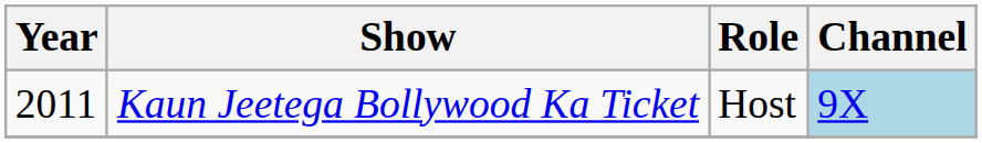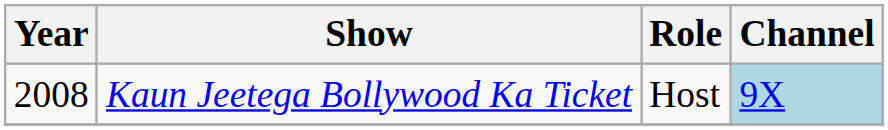Kaun Jeetega Bollywood Ka Ticket | Year: 2011 -> 2008
